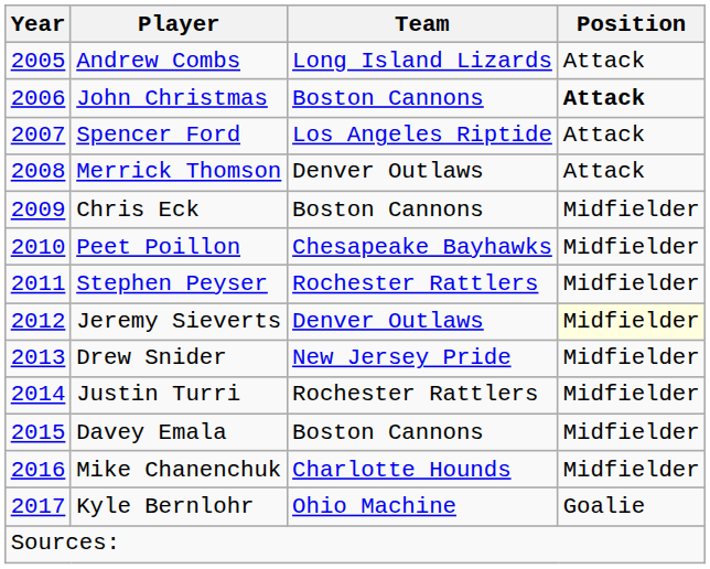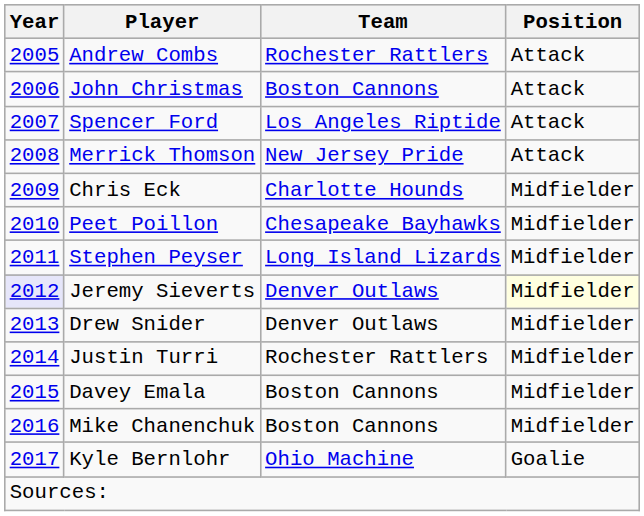Andrew Combs | Team: Long Island Lizards -> Rochester Rattlers
John Christmas | Position: bold -> normal
Merrick Thomson | Team: Denver Outlaws -> New Jersey Pride
Chris Eck | Team: Boston Cannons -> Charlotte Hounds
Stephen Peyser | Team: Rochester Rattlers -> Long Island Lizards
Jeremy Sieverts | Year: no background -> lavender background
Drew Snider | Team: New Jersey Pride -> Denver Outlaws
Mike Chanenchuk | Team: Charlotte Hounds -> Boston Cannons
